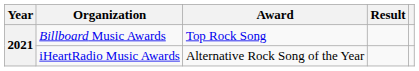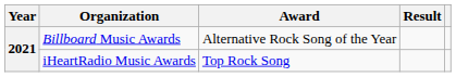Billboard Music Awards | Award: Top Rock Song -> Alternative Rock Song of the Year
iHeartRadio Music Awards | Award: Alternative Rock Song of the Year -> Top Rock Song
